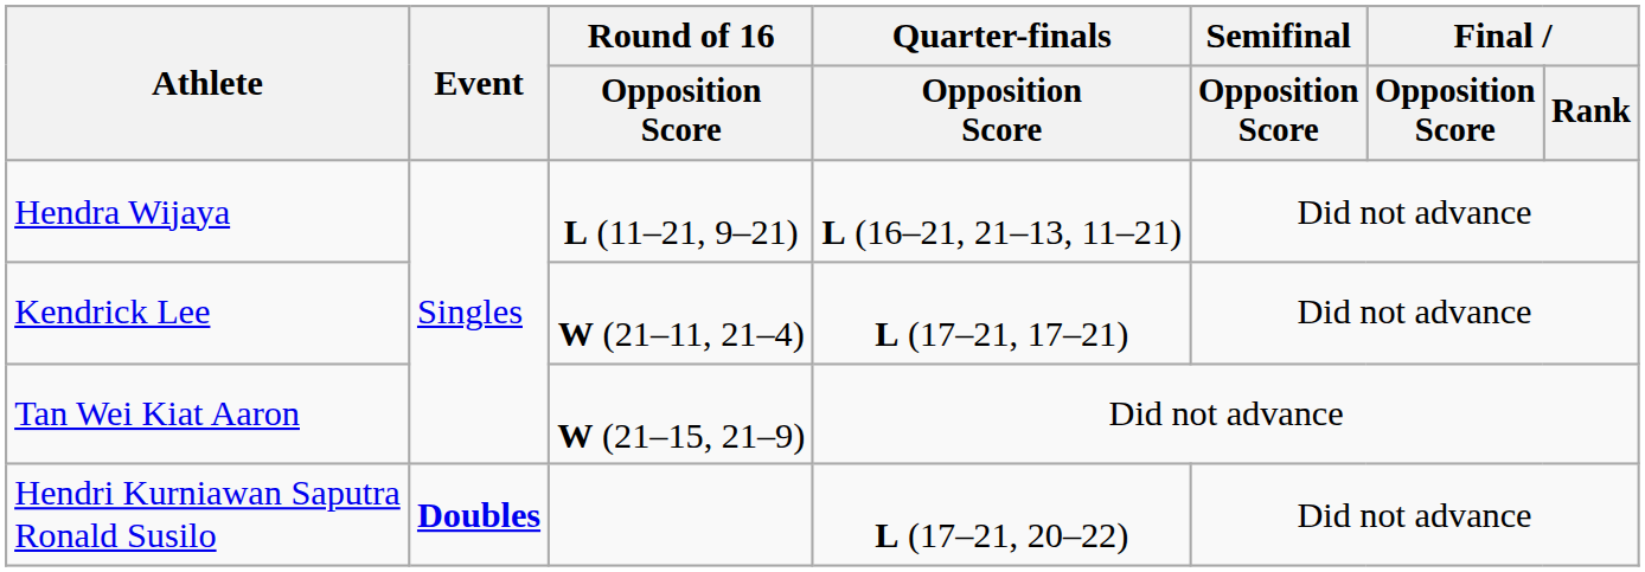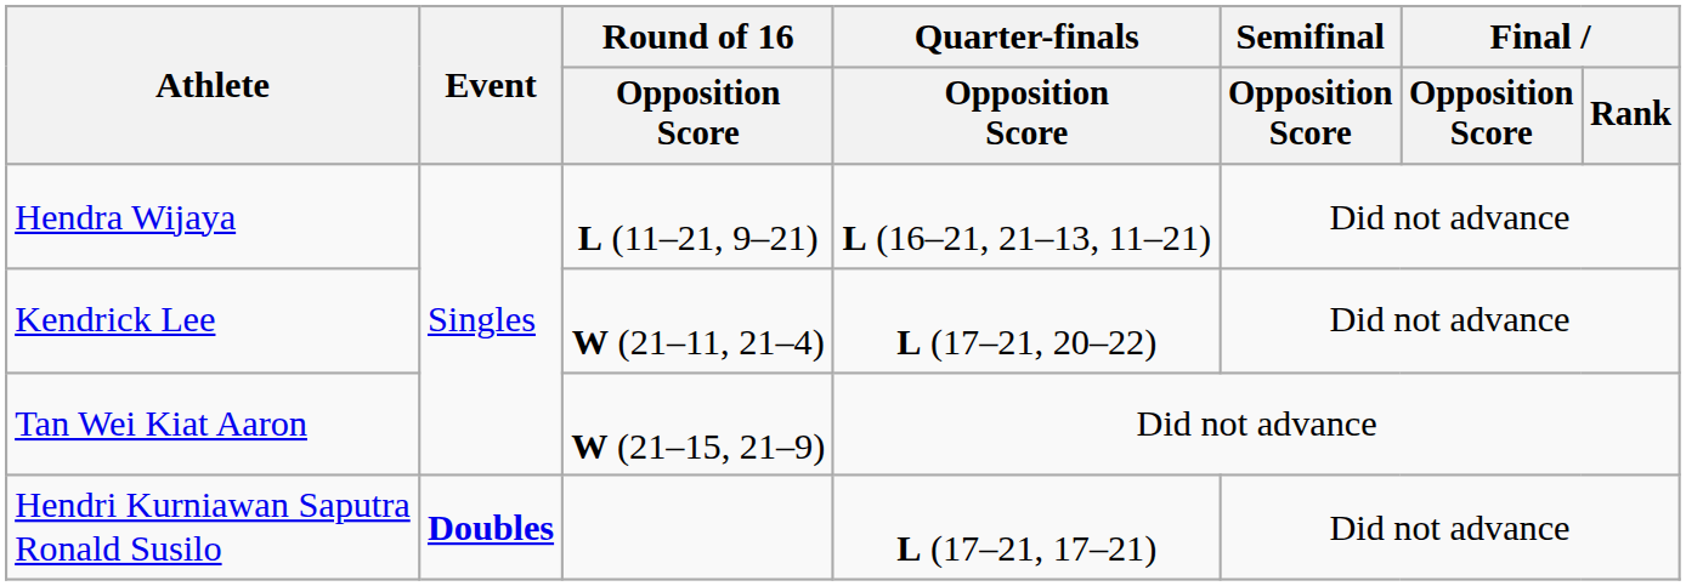Kendrick Lee | Quarter-finals / Opposition Score: L (17–21, 17–21) -> L (17–21, 20–22)
Hendri Kurniawan Saputra Ronald Susilo | Quarter-finals / Opposition Score: L (17–21, 20–22) -> L (17–21, 17–21)
